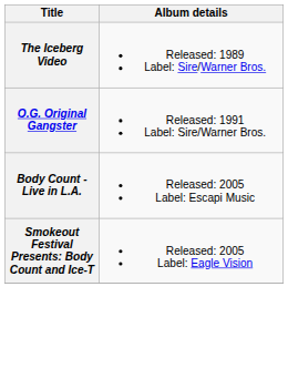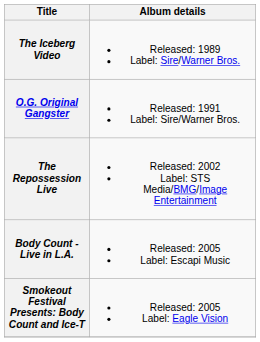+ row: The Repossession Live | Released: 2002 Label: STS Media/BMG/Image Entertainment
